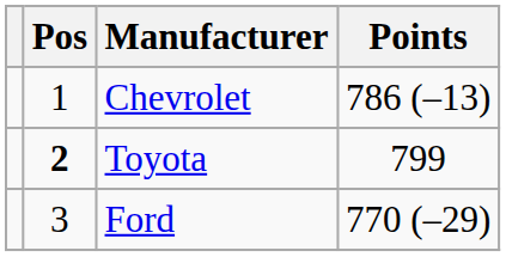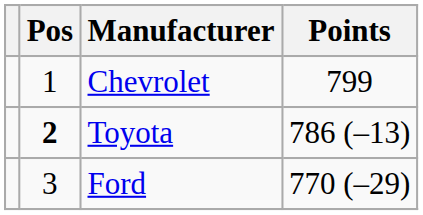Chevrolet | Points: 786 (–13) -> 799
Toyota | Points: 799 -> 786 (–13)
